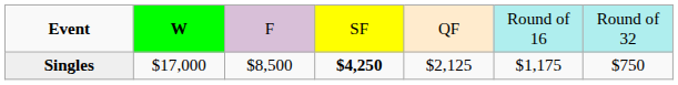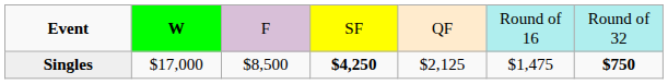Singles | column 6: $1,175 -> $1,475
Singles | column 7: normal -> bold
